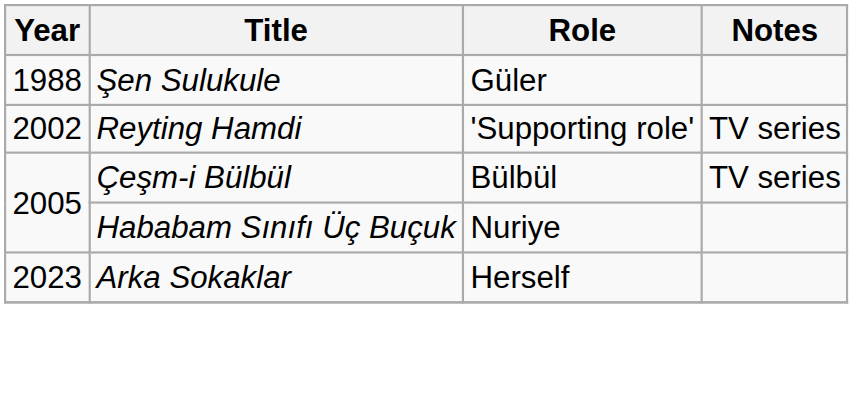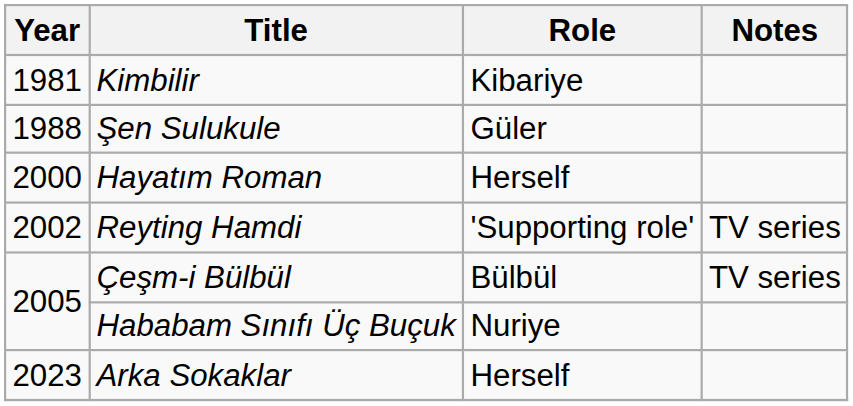+ row: 1981 | Kimbilir | Kibariye
+ row: 2000 | Hayatım Roman | Herself
